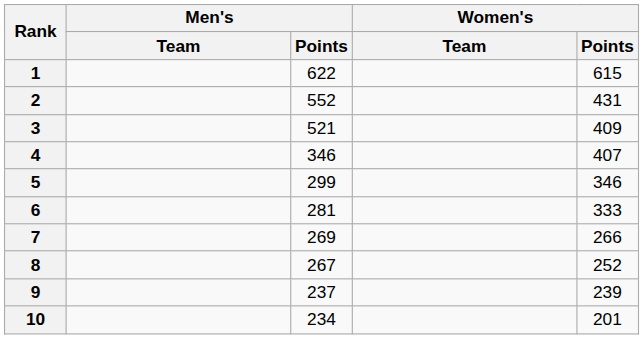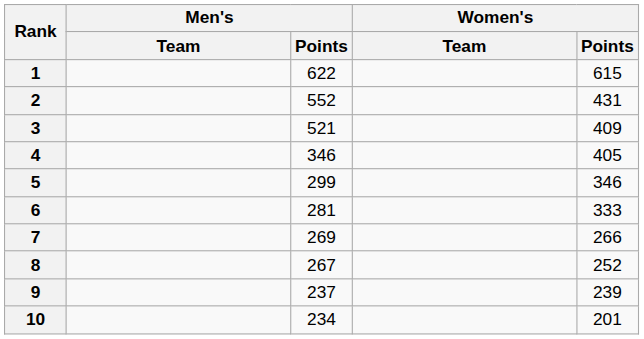4 | Women's / Points: 407 -> 405
